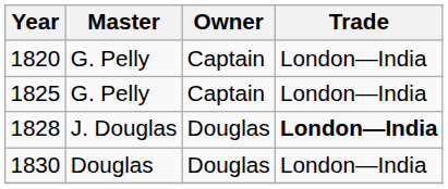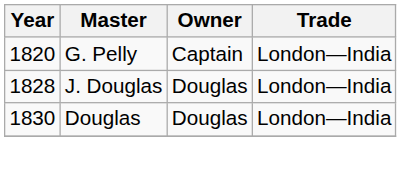- row: 1825 | G. Pelly | Captain | London—India
1828 | Trade: bold -> normal
